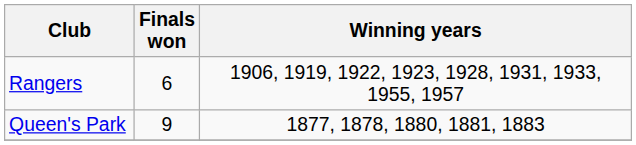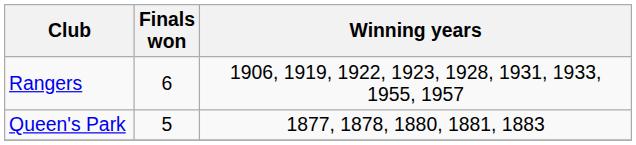Queen's Park | Finals won: 9 -> 5
